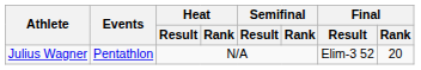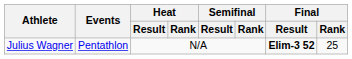Julius Wagner | Final / Result: normal -> bold
Julius Wagner | Final / Rank: 20 -> 25
